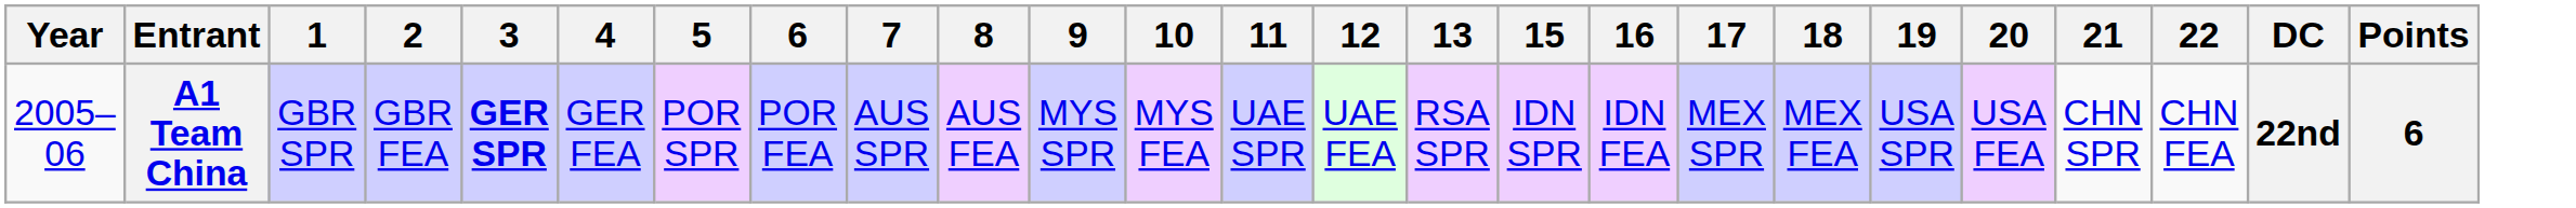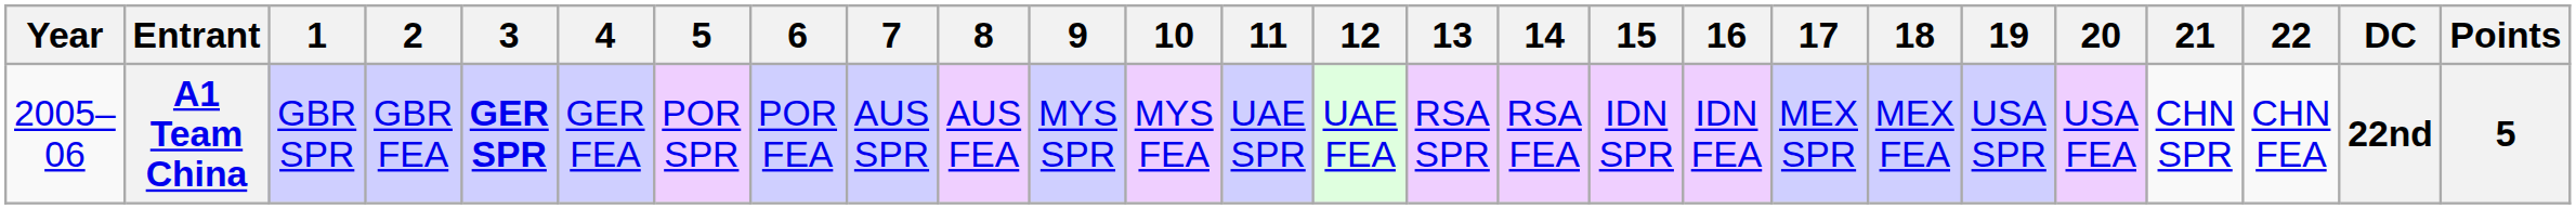+ column: 14 | RSA FEA
A1 Team China | Points: 6 -> 5
